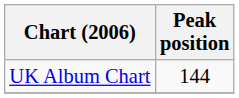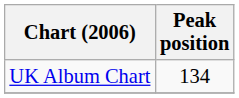UK Album Chart | Peak position: 144 -> 134
